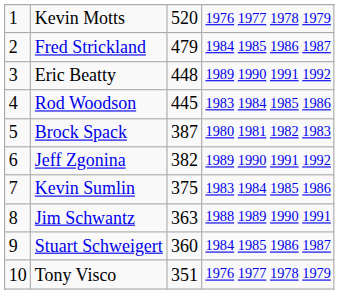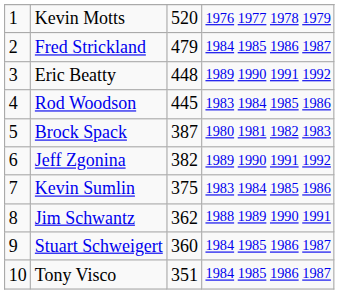Jim Schwantz | column 3: 363 -> 362
Tony Visco | column 4: 1976 1977 1978 1979 -> 1984 1985 1986 1987
